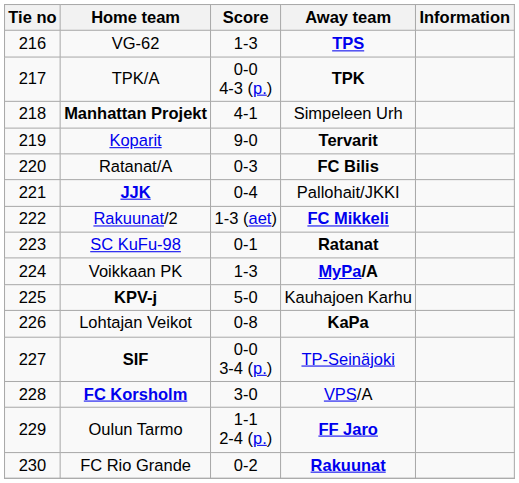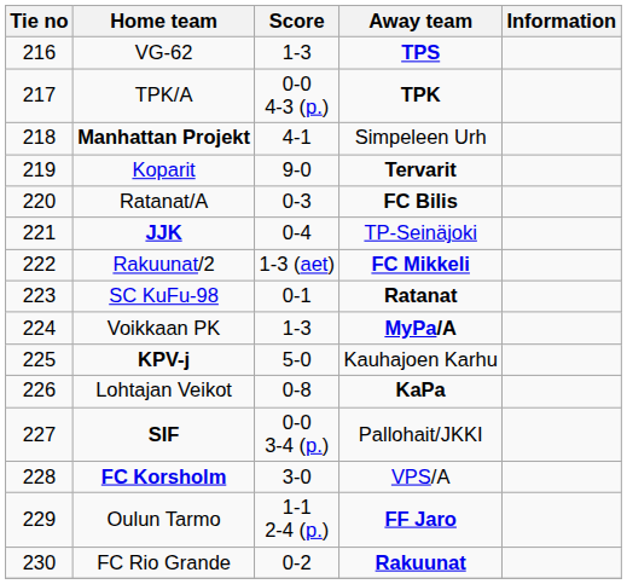JJK | Away team: Pallohait/JKKI -> TP-Seinäjoki
SIF | Away team: TP-Seinäjoki -> Pallohait/JKKI
